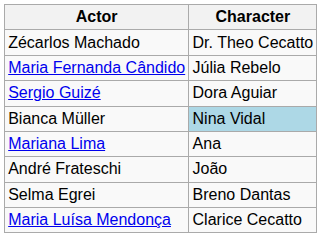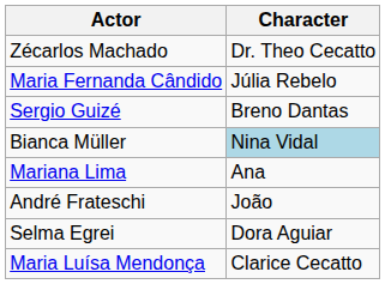Sergio Guizé | Character: Dora Aguiar -> Breno Dantas
Selma Egrei | Character: Breno Dantas -> Dora Aguiar
